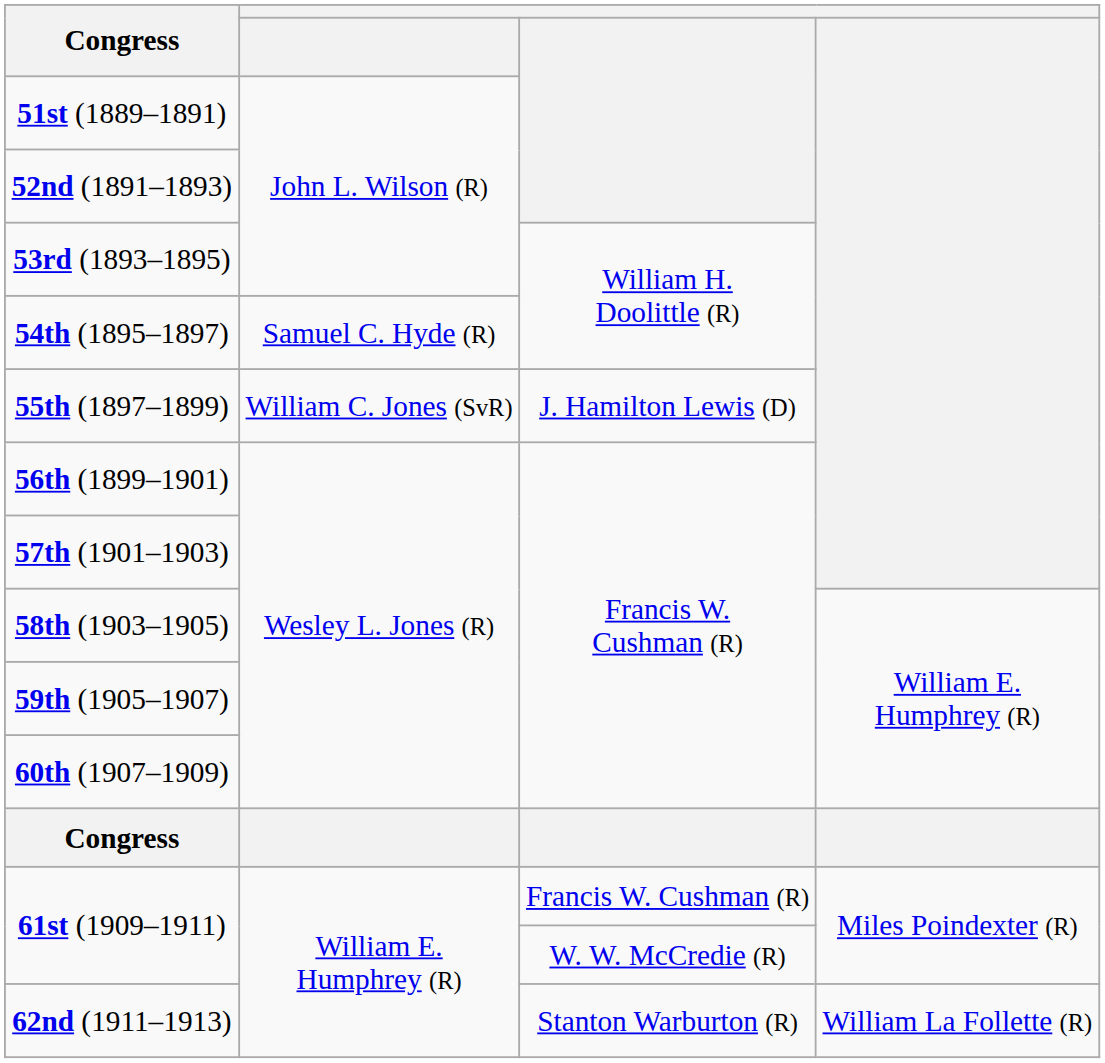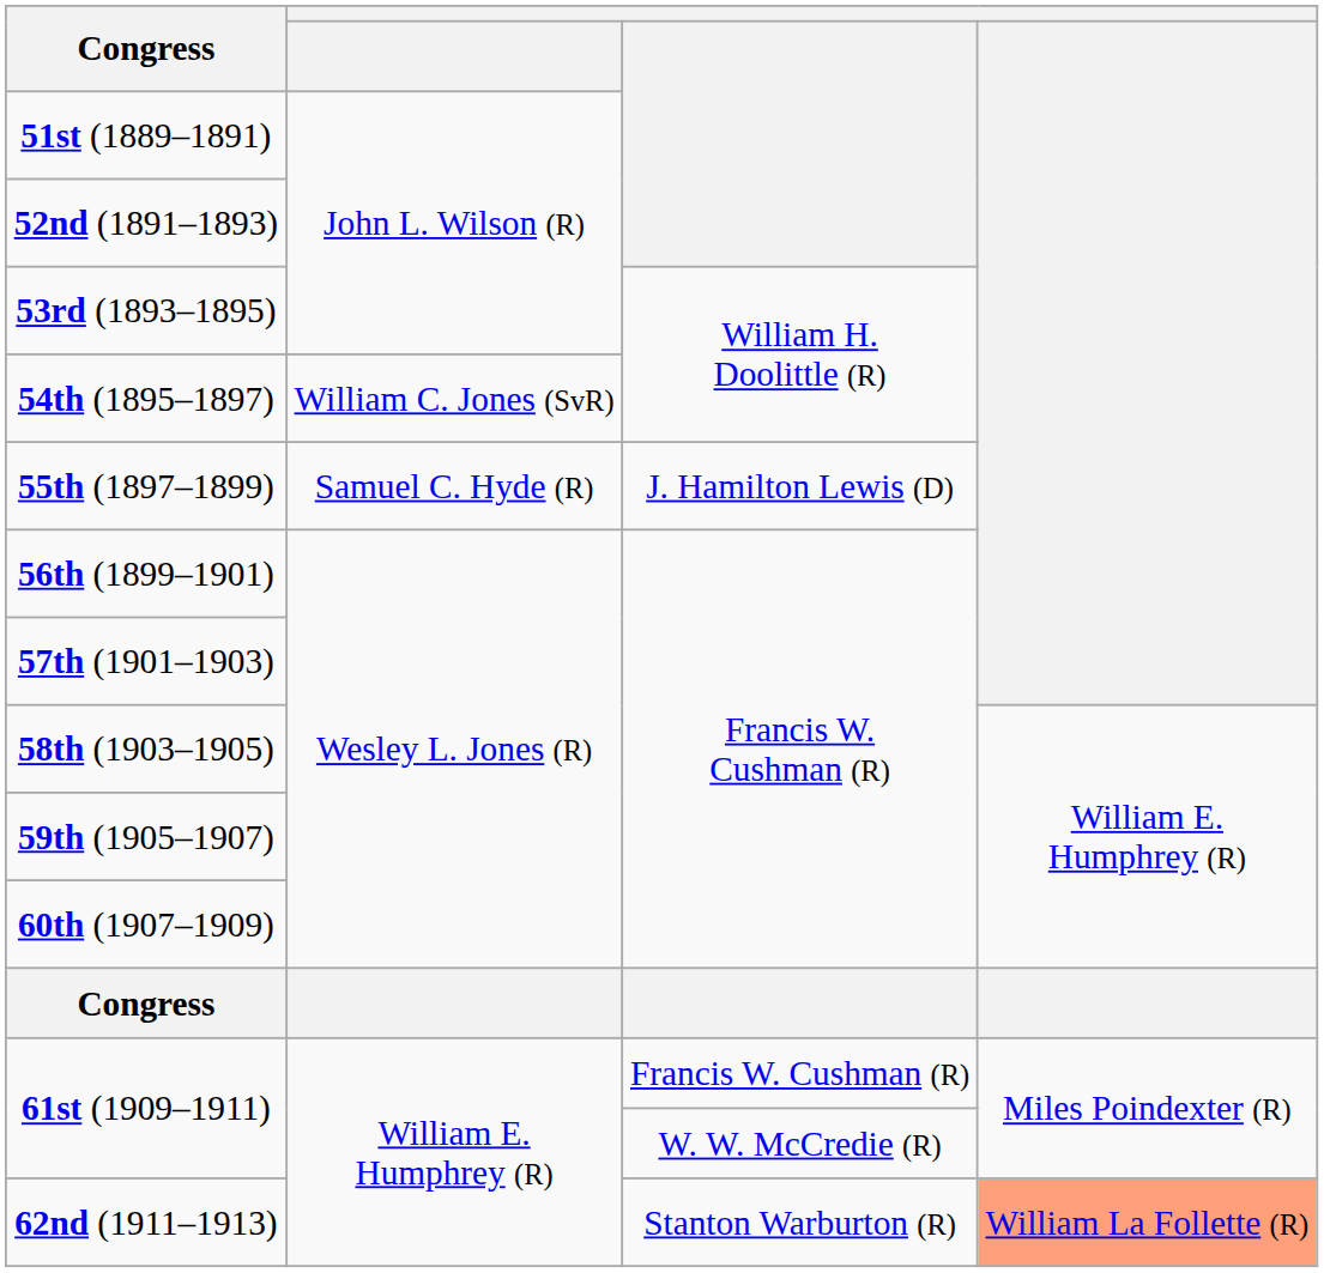54th (1895–1897) | column 2: Samuel C. Hyde (R) -> William C. Jones (SvR)
55th (1897–1899) | column 2: William C. Jones (SvR) -> Samuel C. Hyde (R)
62nd (1911–1913) | column 4: no background -> lightsalmon background
